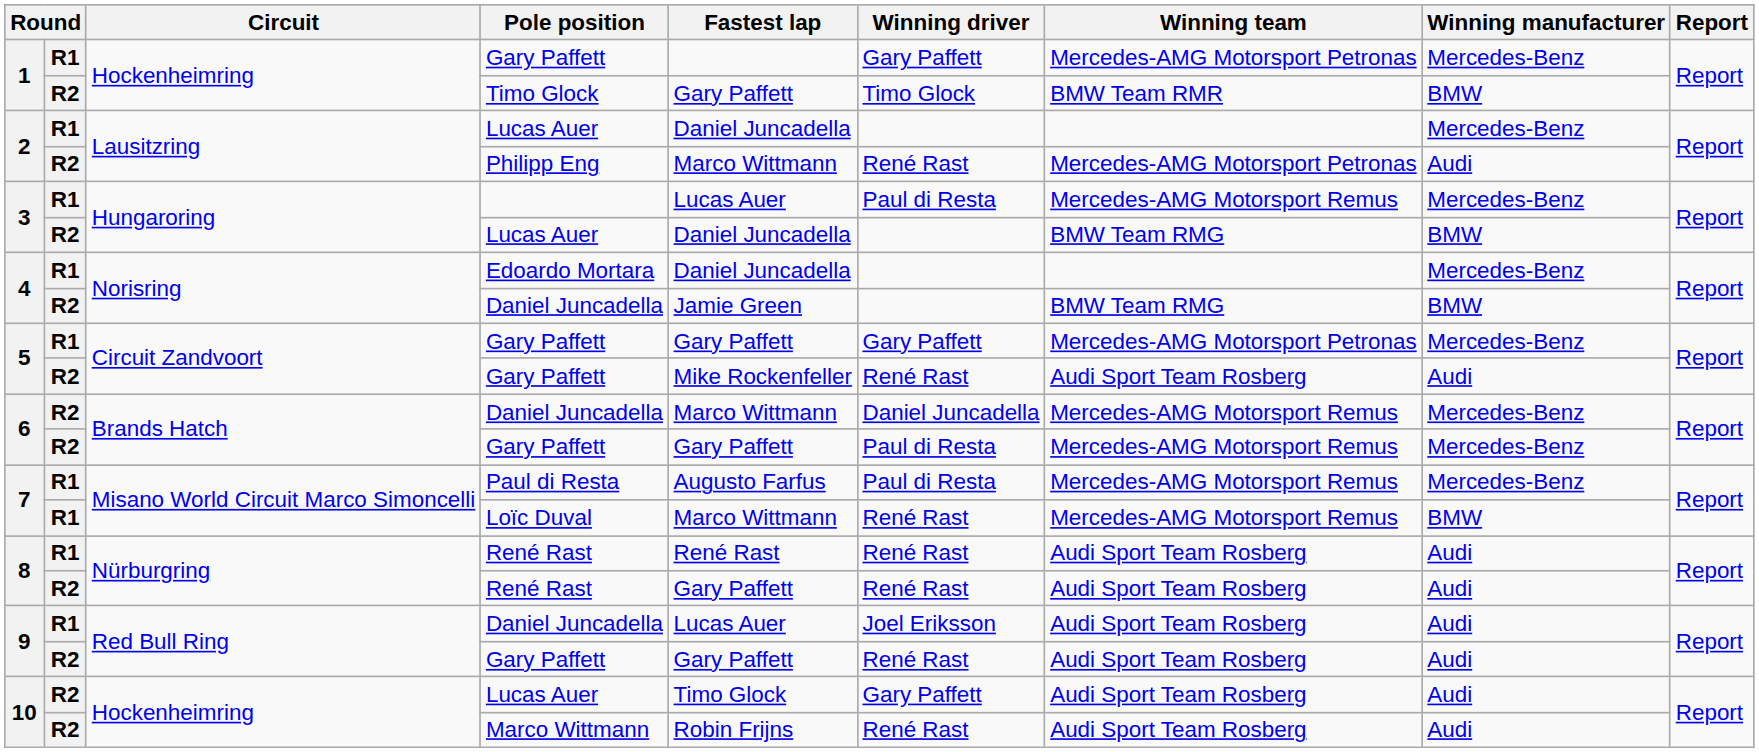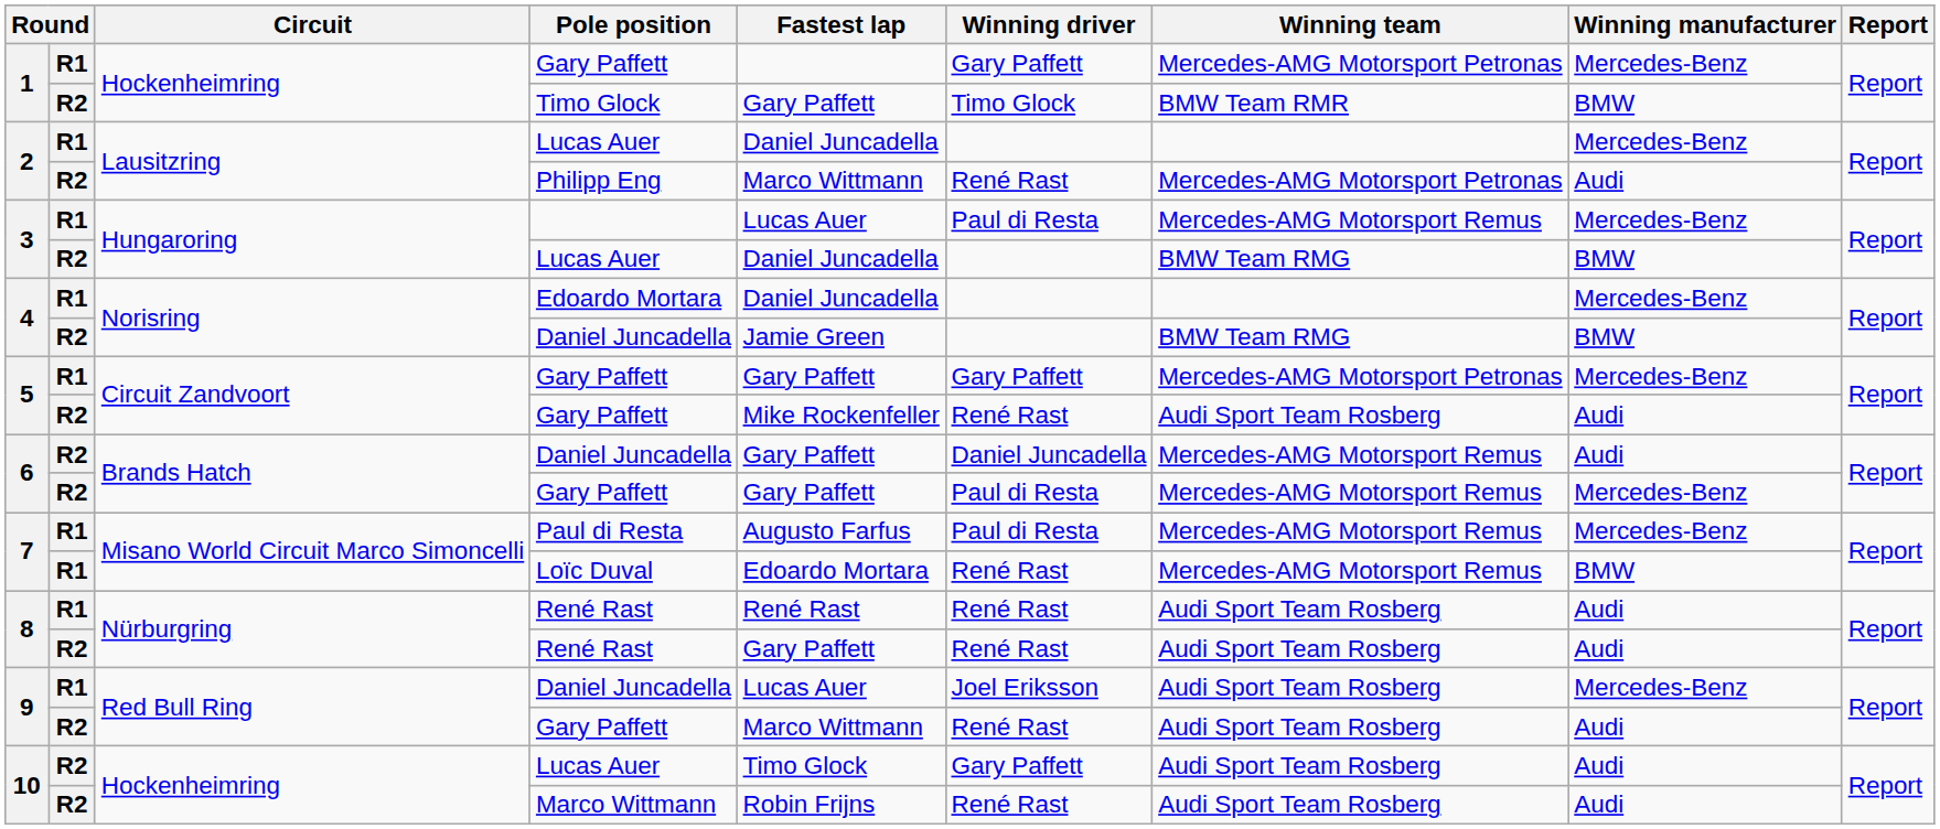6 / Daniel Juncadella | Fastest lap: Marco Wittmann -> Gary Paffett
6 / Daniel Juncadella | Winning manufacturer: Mercedes-Benz -> Audi
Loïc Duval | Fastest lap: Marco Wittmann -> Edoardo Mortara
9 / Daniel Juncadella | Winning manufacturer: Audi -> Mercedes-Benz
9 / Gary Paffett | Fastest lap: Gary Paffett -> Marco Wittmann
